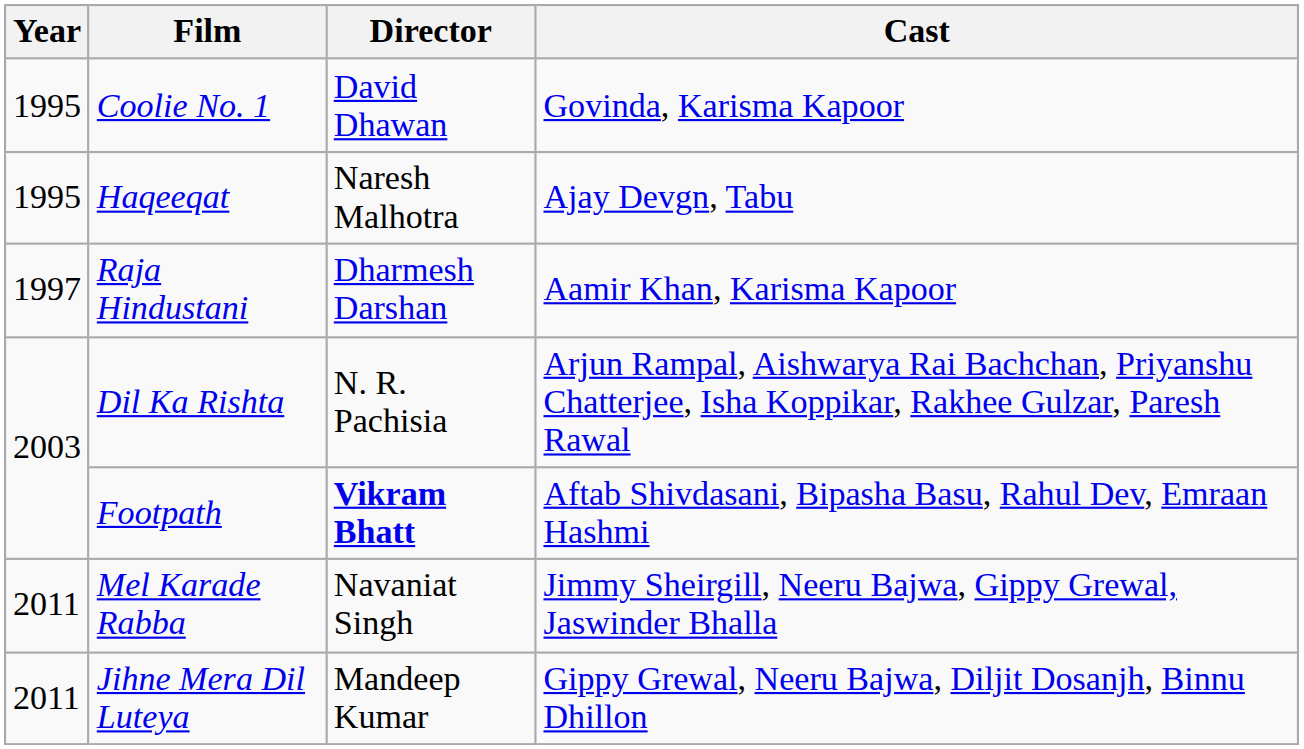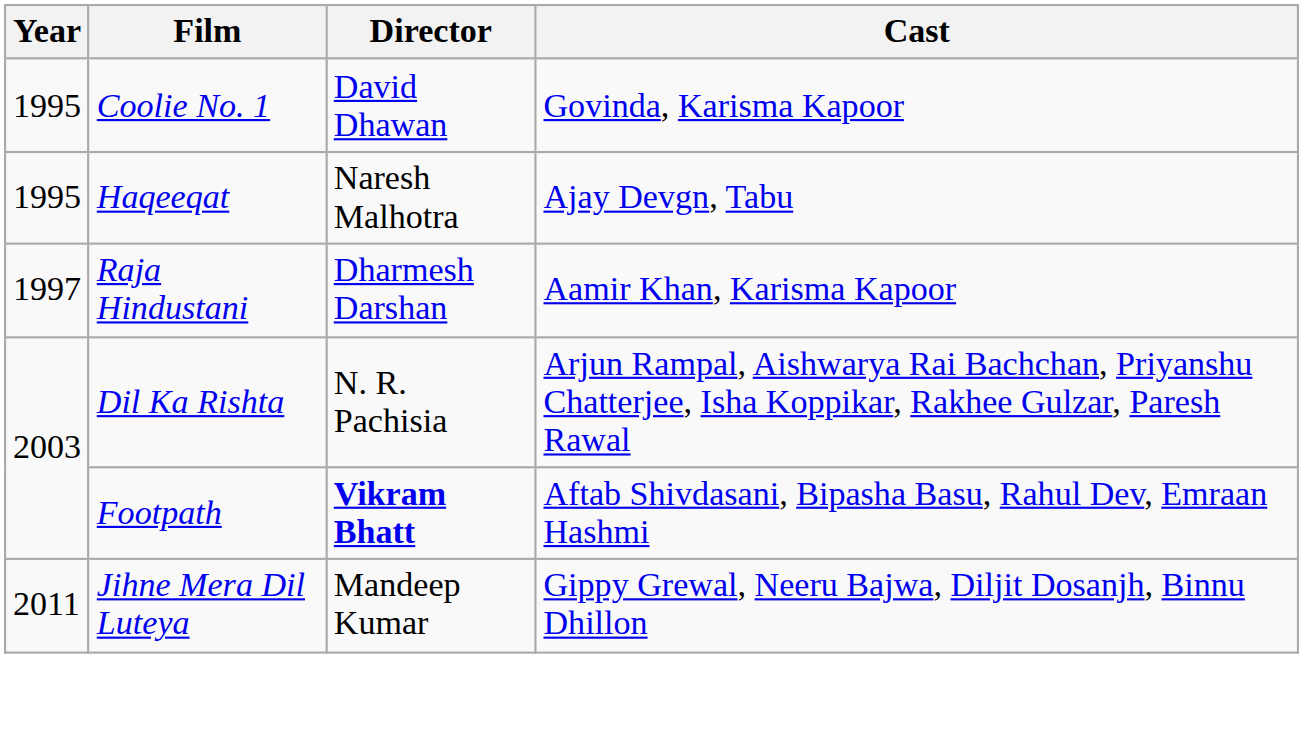- row: 2011 | Mel Karade Rabba | Navaniat Singh | Jimmy Sheirgill, Neeru Bajwa, Gippy Grewal, Jaswinder Bhalla
